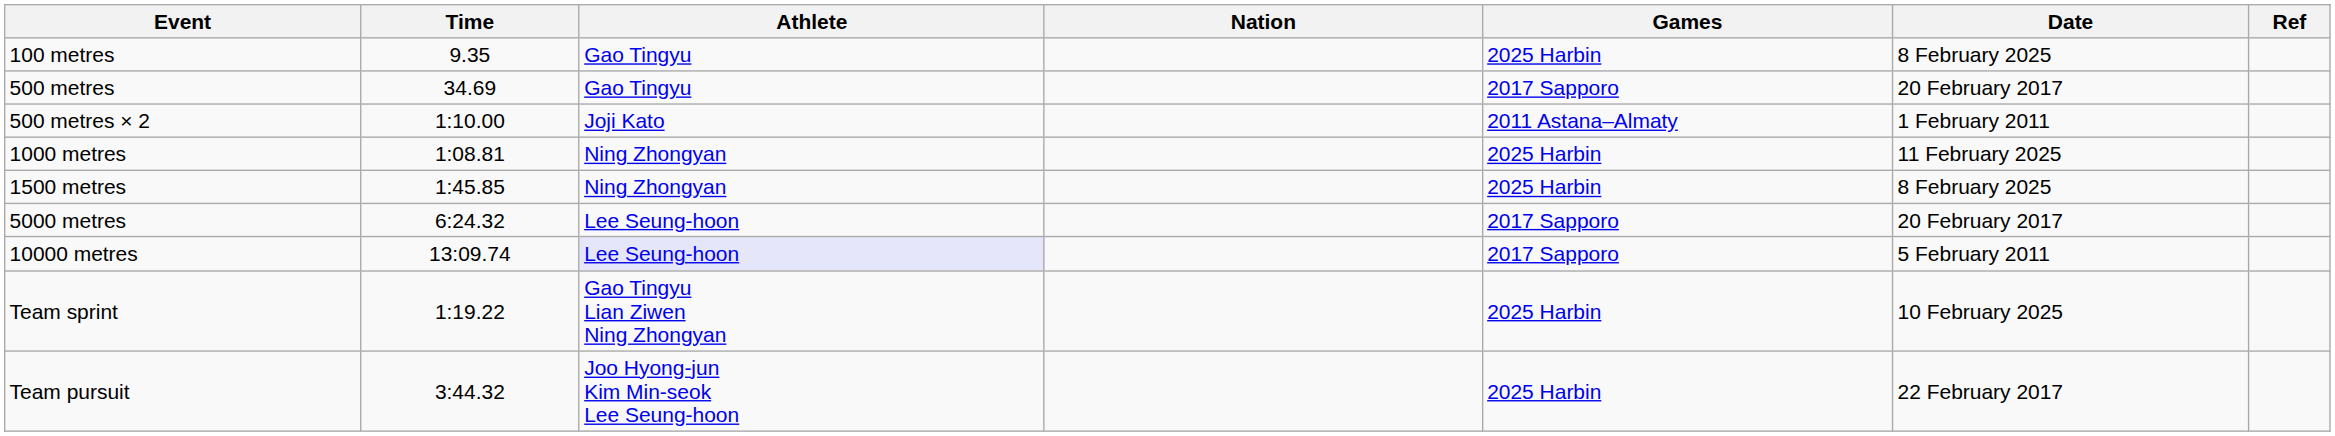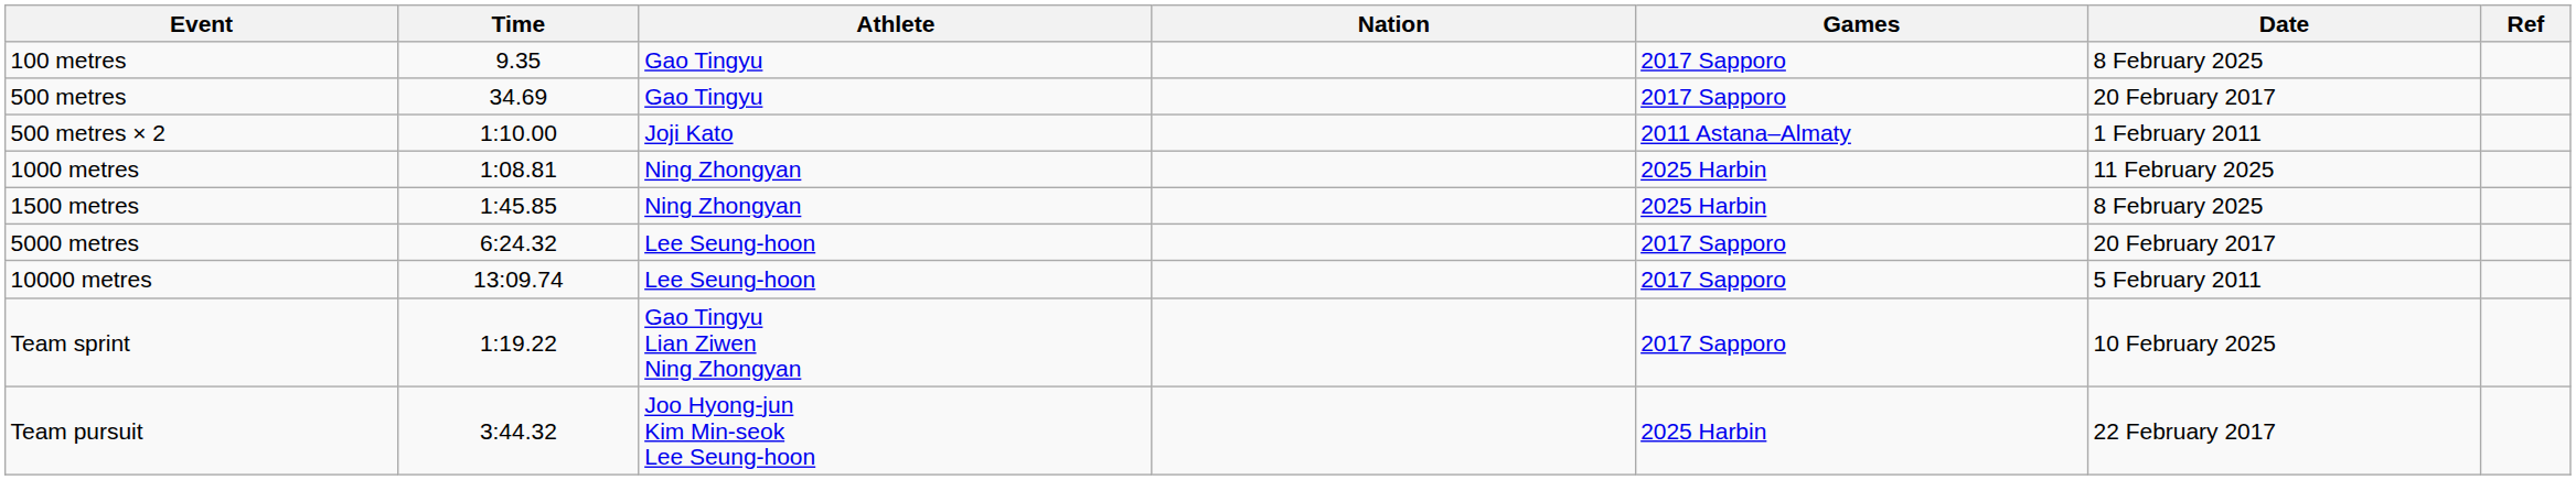100 metres | Games: 2025 Harbin -> 2017 Sapporo
10000 metres | Athlete: lavender background -> no background
Team sprint | Games: 2025 Harbin -> 2017 Sapporo
